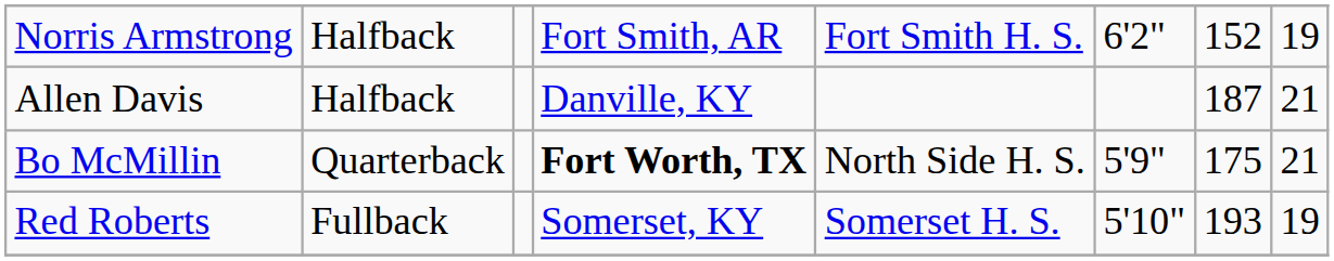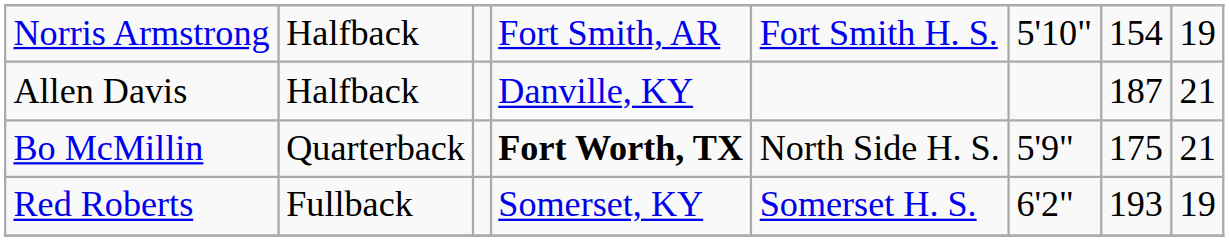Norris Armstrong | column 6: 6'2" -> 5'10"
Norris Armstrong | column 7: 152 -> 154
Red Roberts | column 6: 5'10" -> 6'2"
